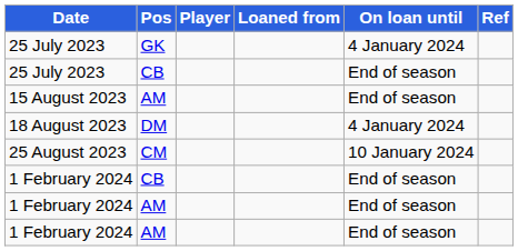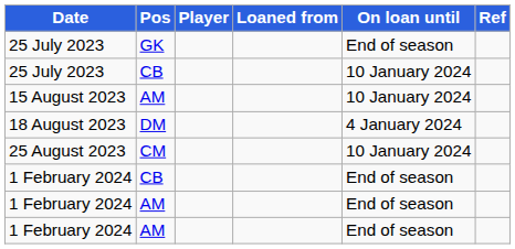25 July 2023 / GK | On loan until: 4 January 2024 -> End of season
25 July 2023 / CB | On loan until: End of season -> 10 January 2024
15 August 2023 | On loan until: End of season -> 10 January 2024
